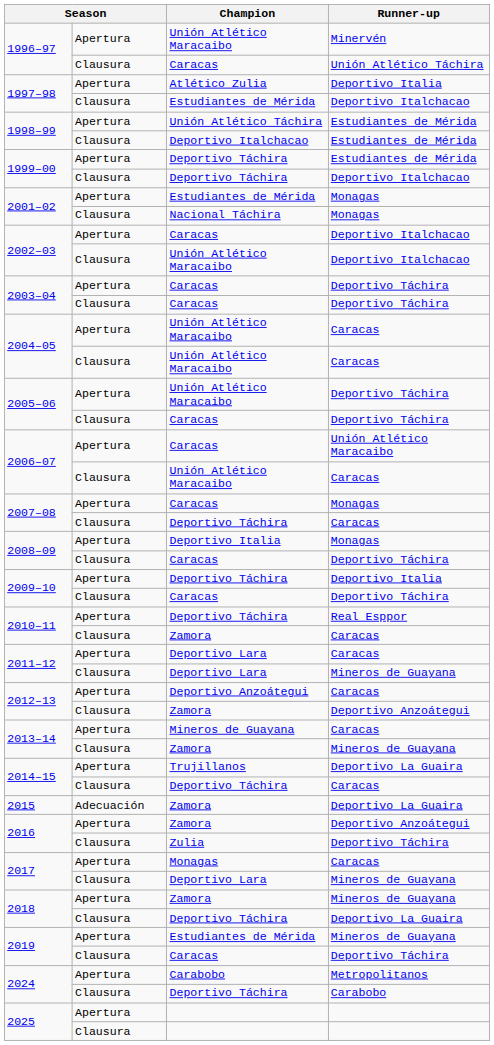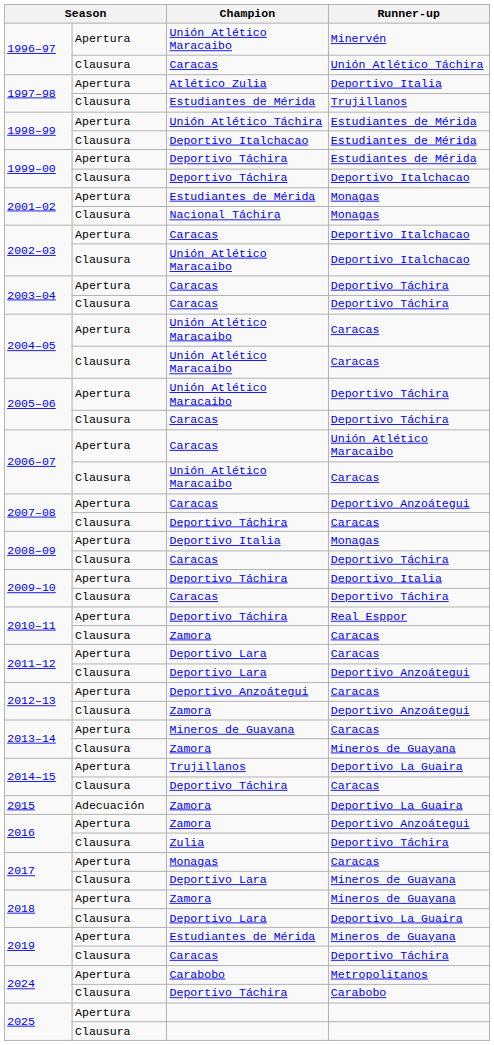1997–98 / Clausura | Runner-up: Deportivo Italchacao -> Trujillanos
2007–08 / Apertura | Runner-up: Monagas -> Deportivo Anzoátegui
2011–12 / Clausura | Runner-up: Mineros de Guayana -> Deportivo Anzoátegui
2018 / Clausura | Champion: Deportivo Táchira -> Deportivo Lara
